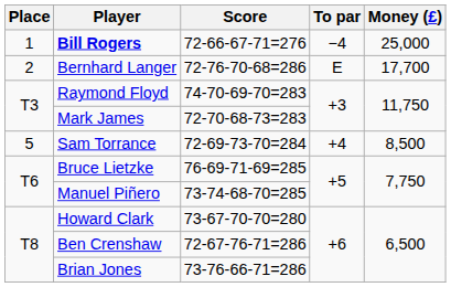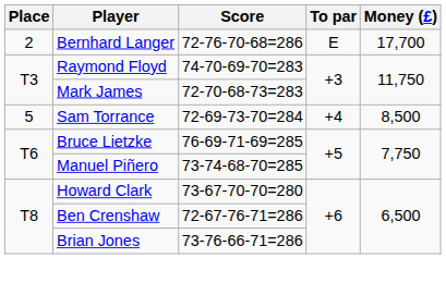- row: 1 | Bill Rogers | 72-66-67-71=276 | −4 | 25,000
